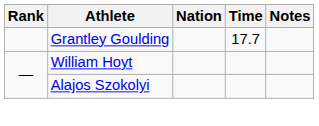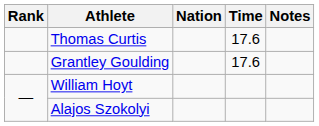+ row: Thomas Curtis | 17.6
Grantley Goulding | Time: 17.7 -> 17.6
